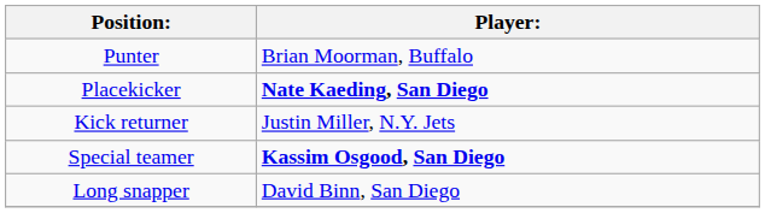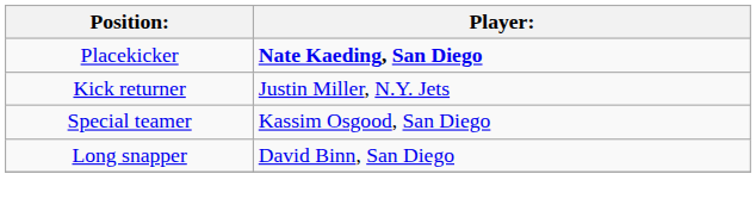- row: Punter | Brian Moorman, Buffalo
Special teamer | Player:: bold -> normal
